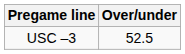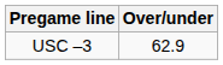USC –3 | Over/under: 52.5 -> 62.9
